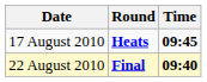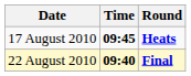columns swapped: Time <-> Round
